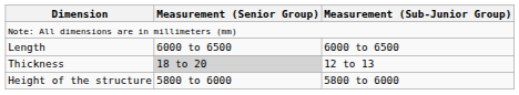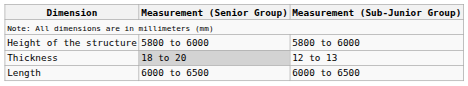rows swapped: Length <-> Height of the structure
